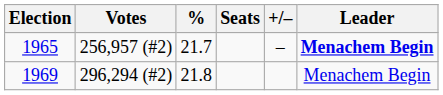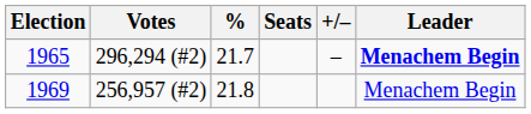1965 | Votes: 256,957 (#2) -> 296,294 (#2)
1969 | Votes: 296,294 (#2) -> 256,957 (#2)
